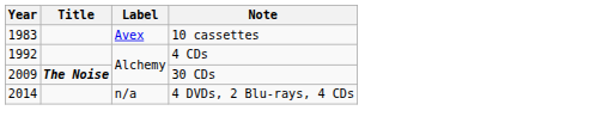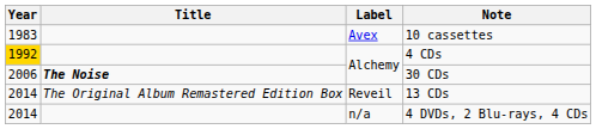4 CDs | Year: no background -> gold background
30 CDs | Year: 2009 -> 2006
+ row: 2014 | The Original Album Remastered Edition Box | Reveil | 13 CDs
